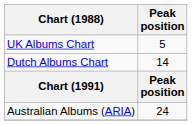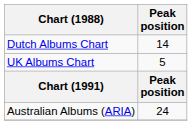rows swapped: Dutch Albums Chart <-> UK Albums Chart
